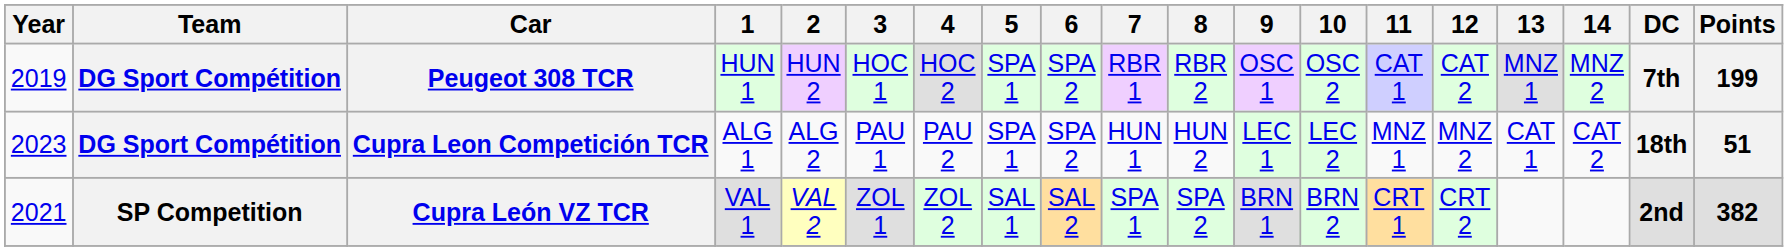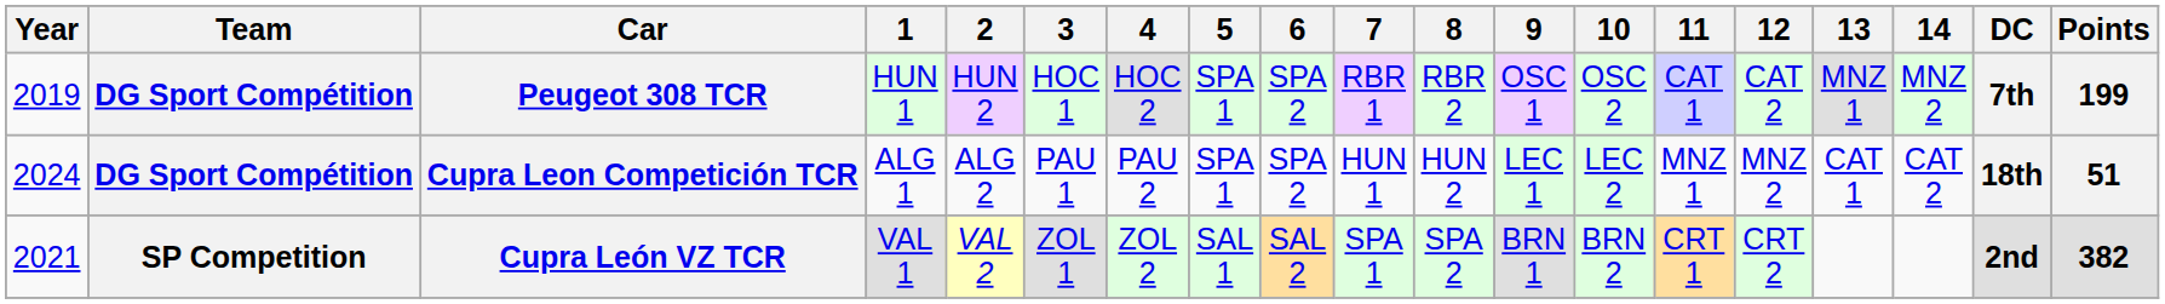Cupra Leon Competición TCR | Year: 2023 -> 2024
